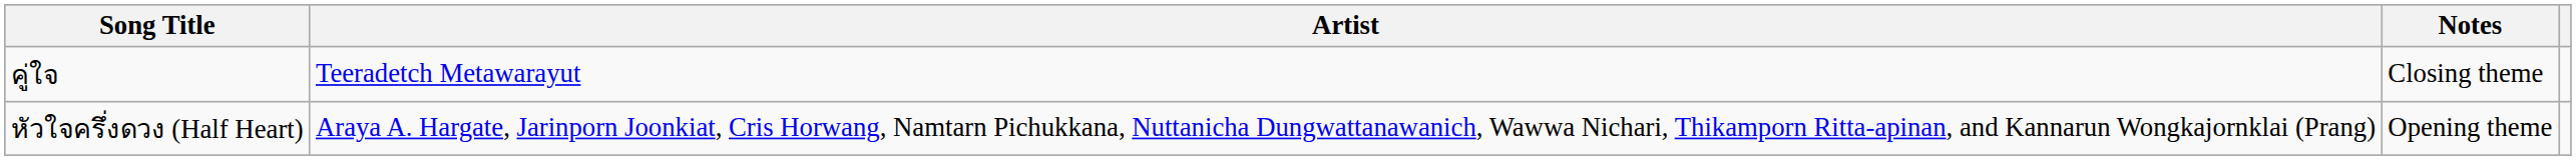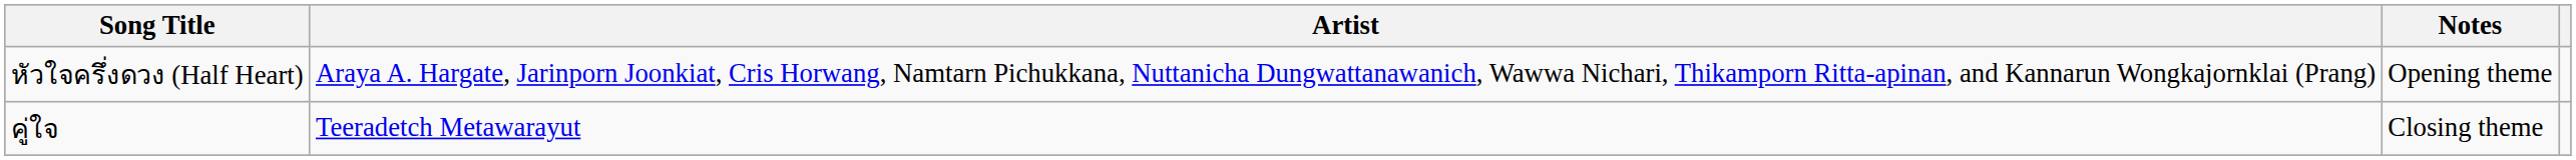rows swapped: หัวใจครึ่งดวง (Half Heart) <-> คู่ใจ
